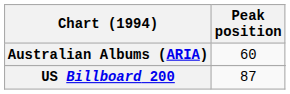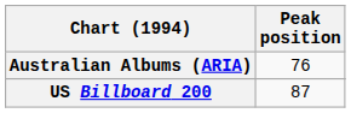Australian Albums (ARIA) | Peak position: 60 -> 76
